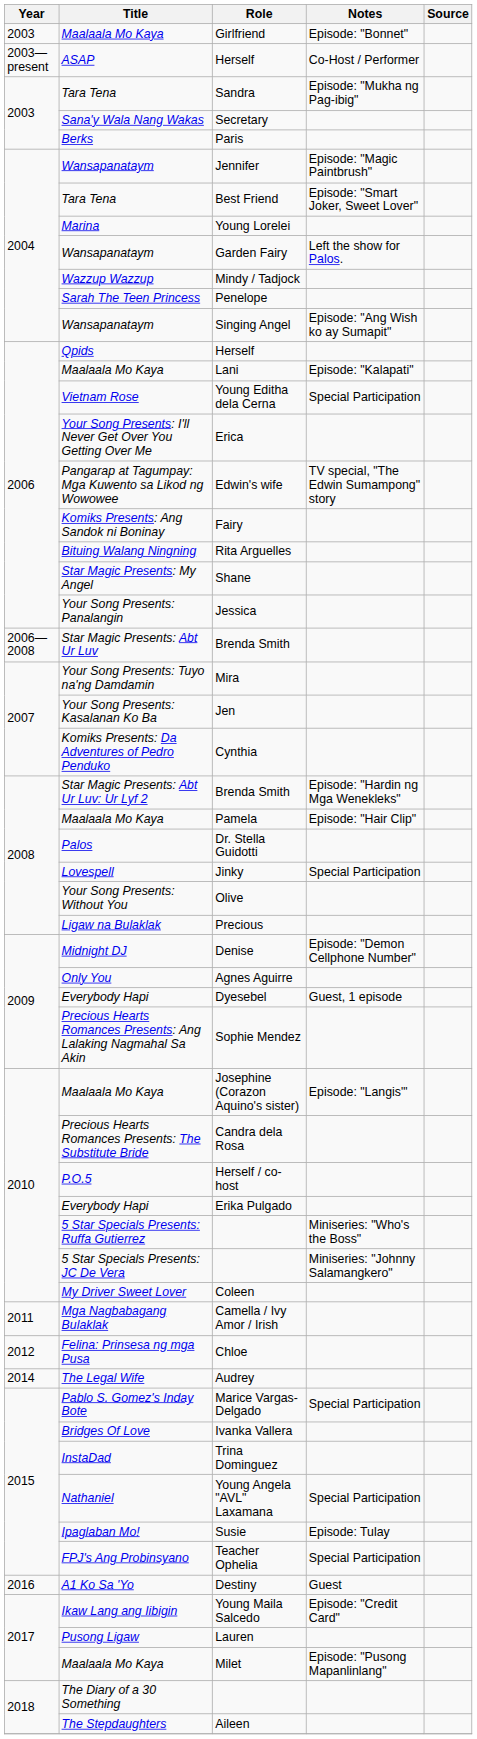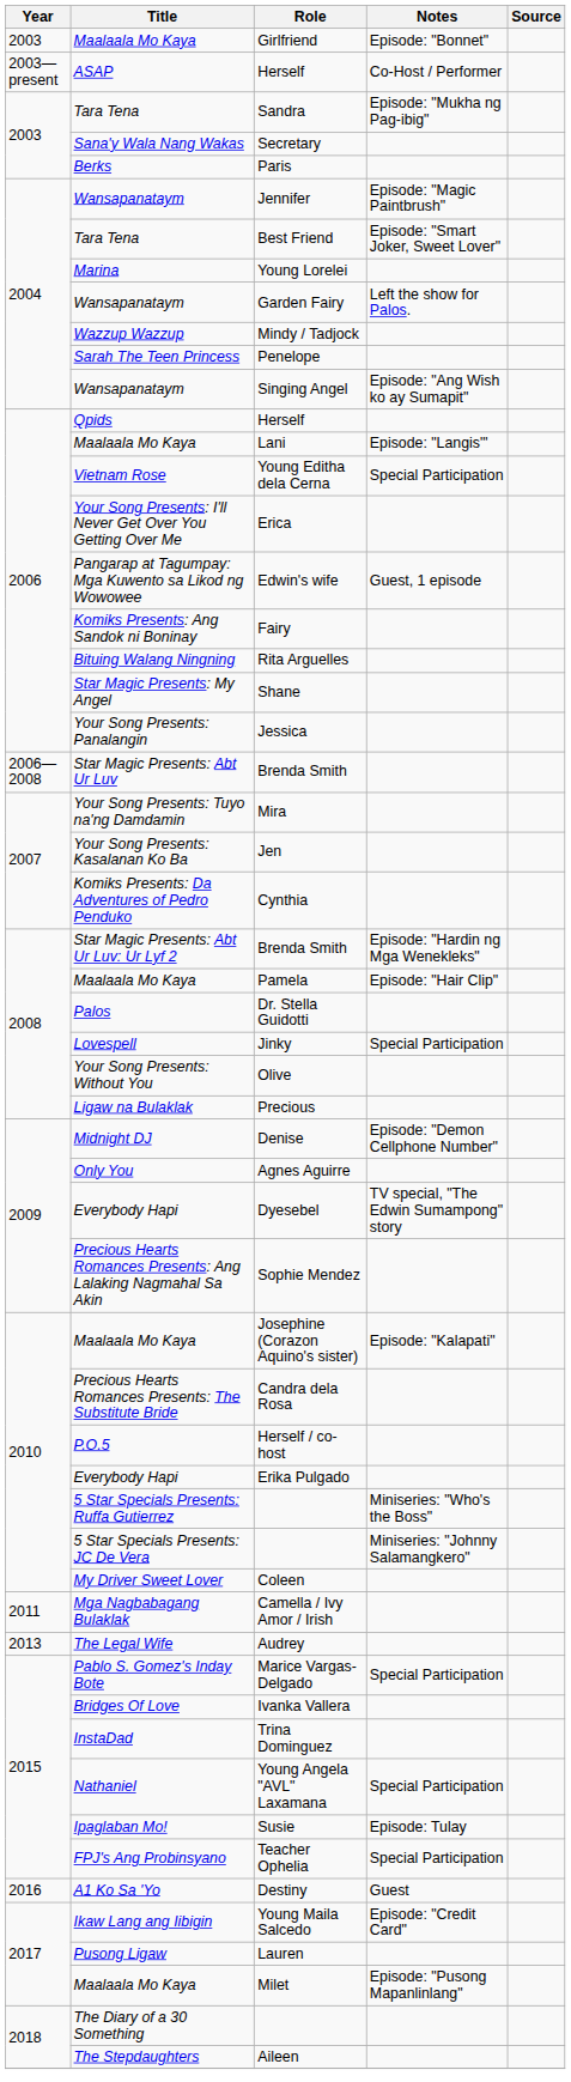Lani | Notes: Episode: "Kalapati" -> Episode: "Langis"'
Edwin's wife | Notes: TV special, "The Edwin Sumampong" story -> Guest, 1 episode
Dyesebel | Notes: Guest, 1 episode -> TV special, "The Edwin Sumampong" story
Josephine (Corazon Aquino's sister) | Notes: Episode: "Langis"' -> Episode: "Kalapati"
- row: 2012 | Felina: Prinsesa ng mga Pusa | Chloe
Audrey | Year: 2014 -> 2013
